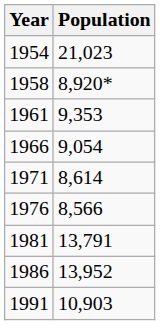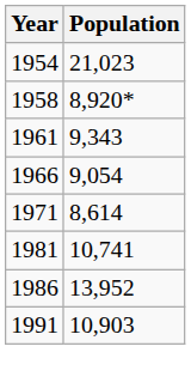1961 | Population: 9,353 -> 9,343
- row: 1976 | 8,566
1981 | Population: 13,791 -> 10,741
